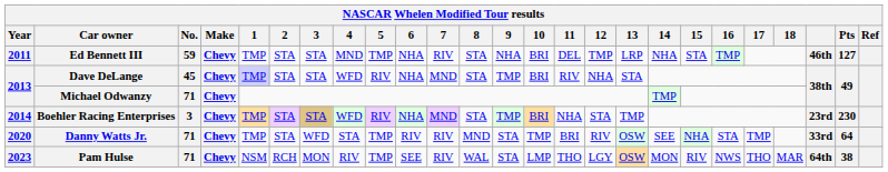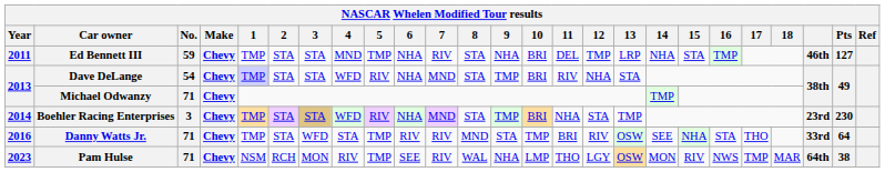Dave DeLange | No.: 45 -> 54
Danny Watts Jr. | Year: 2020 -> 2016
Danny Watts Jr. | 17: TMP -> THO
Pam Hulse | 9: STA -> NHA
Pam Hulse | 17: THO -> TMP
